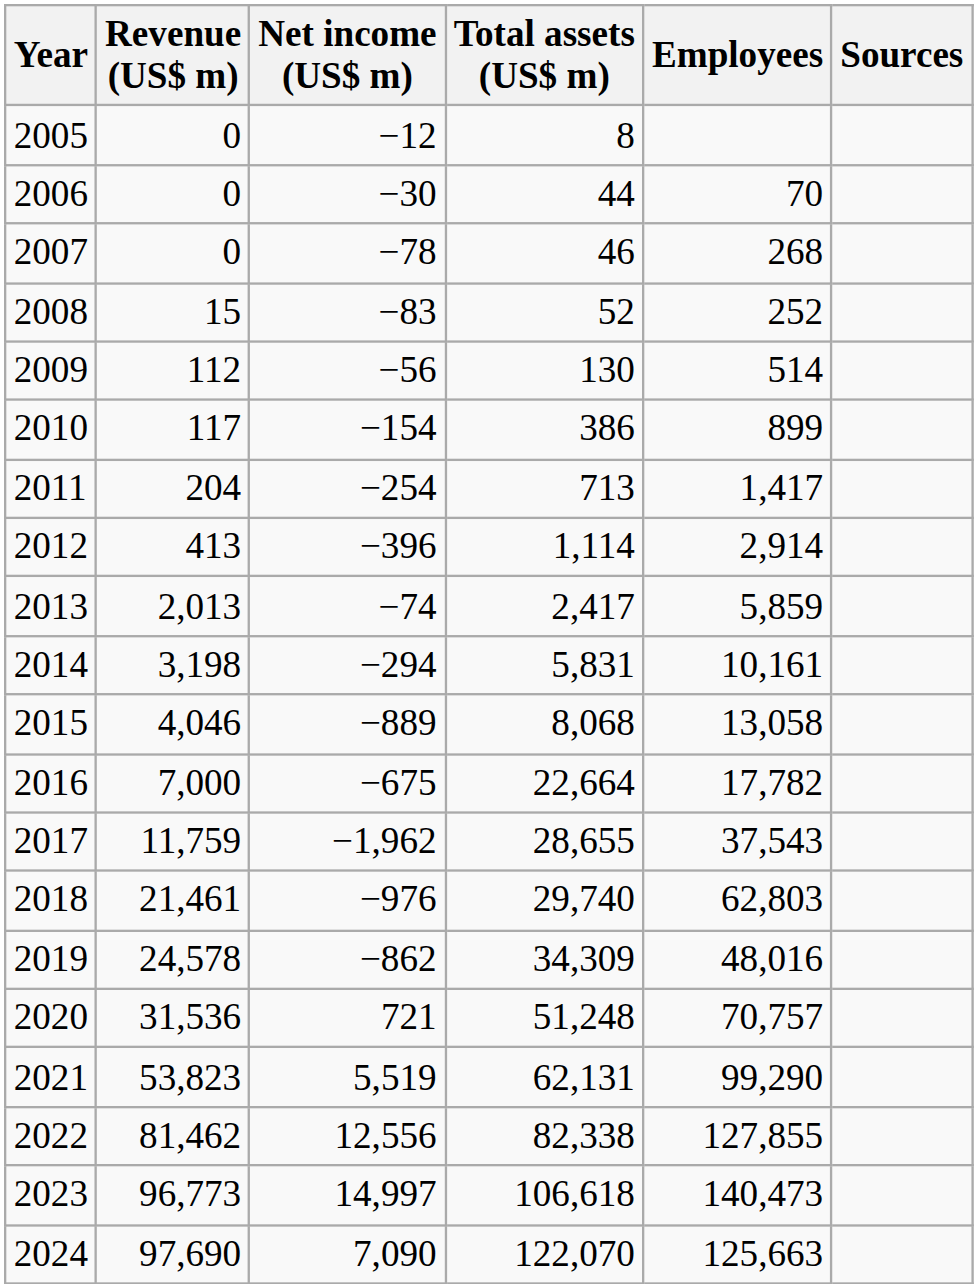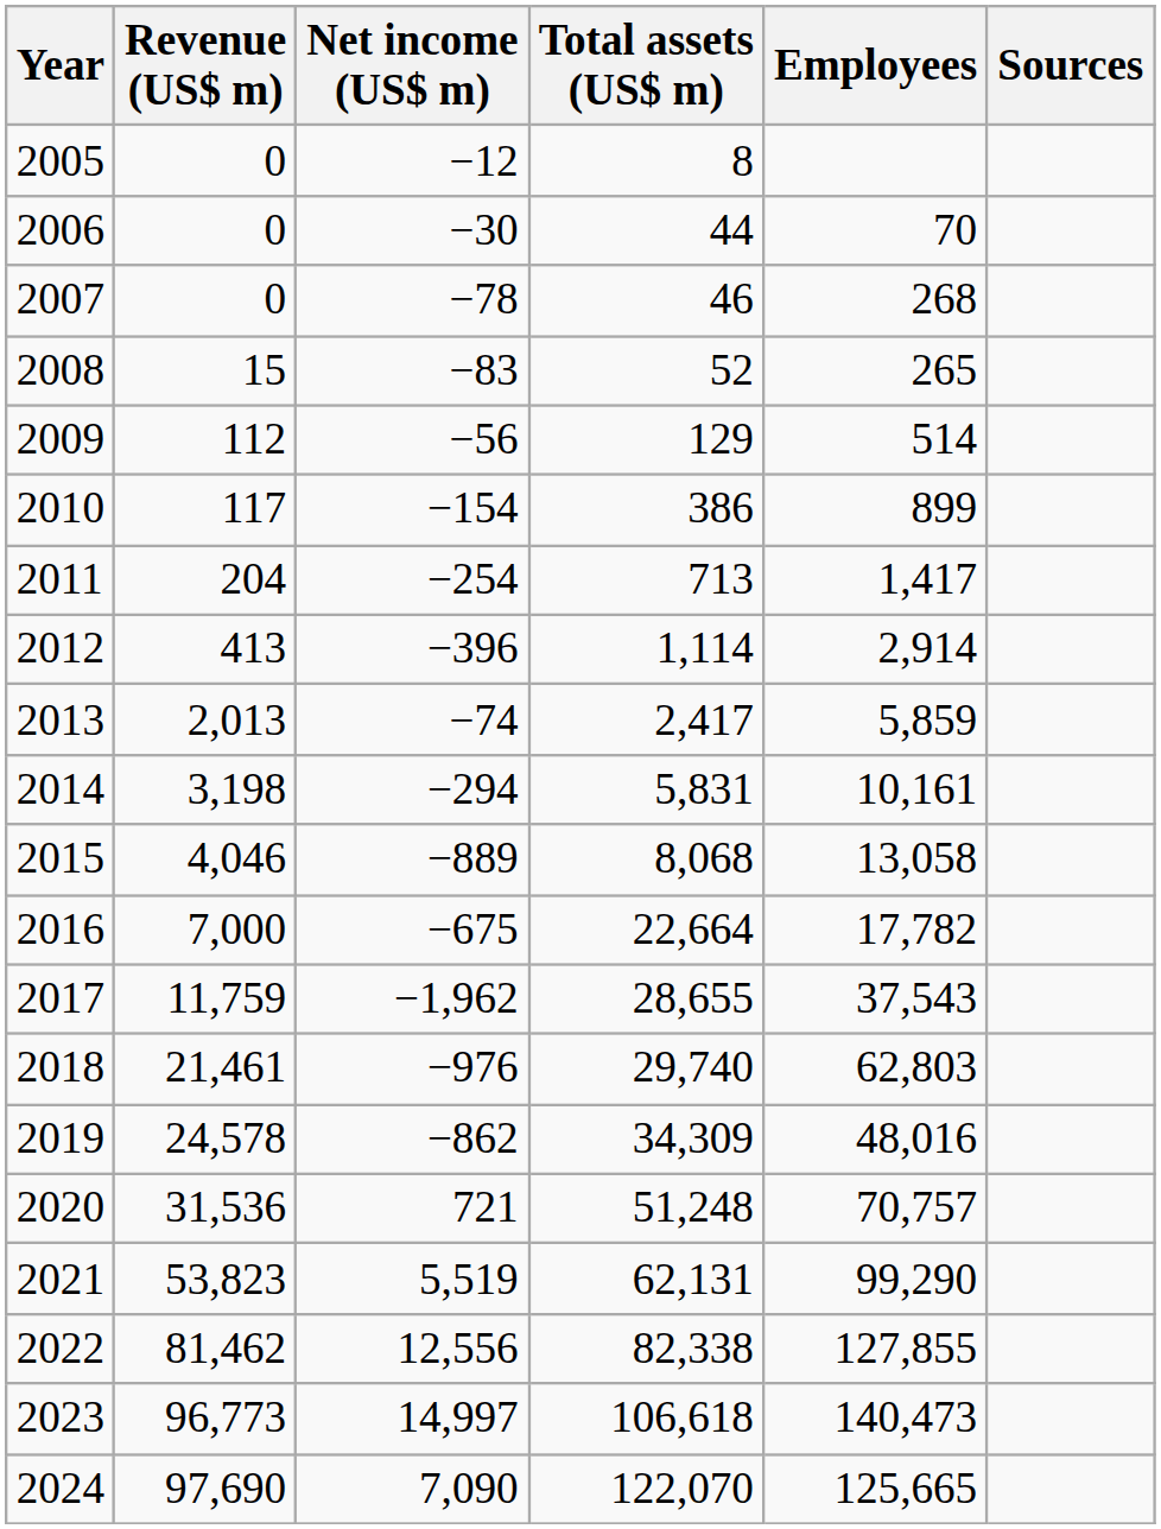2008 | Employees: 252 -> 265
2009 | Total assets (US$ m): 130 -> 129
2024 | Employees: 125,663 -> 125,665
